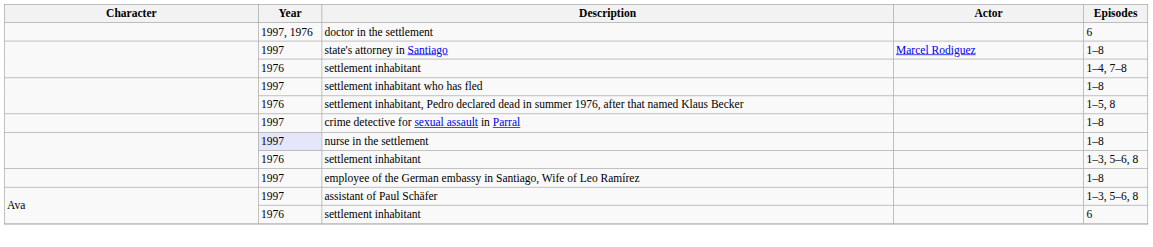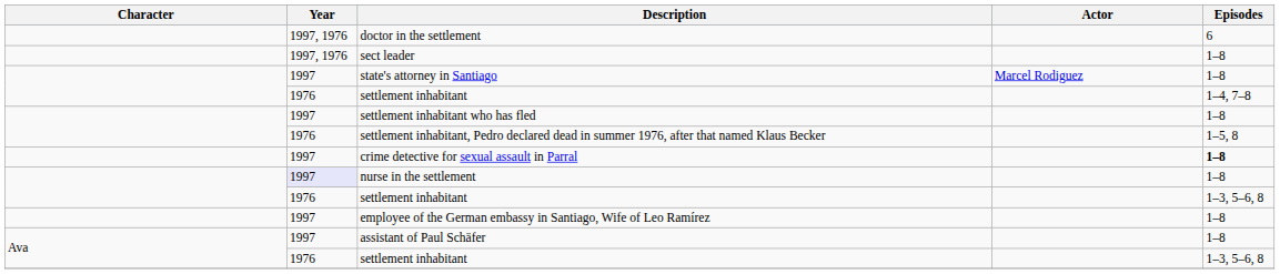+ row: 1997, 1976 | sect leader | 1–8
crime detective for sexual assault in Parral | Episodes: normal -> bold
assistant of Paul Schäfer | Episodes: 1–3, 5–6, 8 -> 1–8
Ava / settlement inhabitant | Episodes: 6 -> 1–3, 5–6, 8
